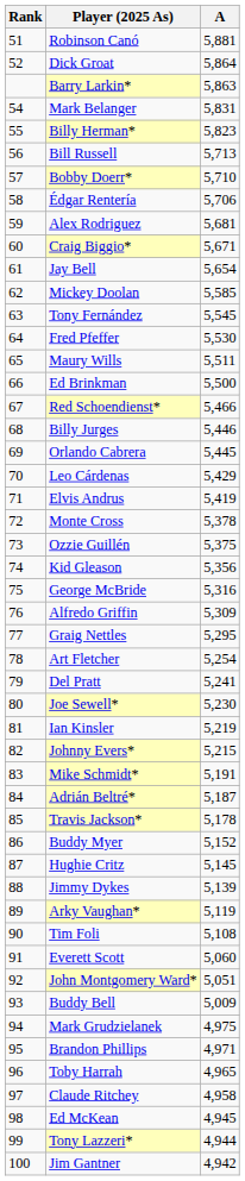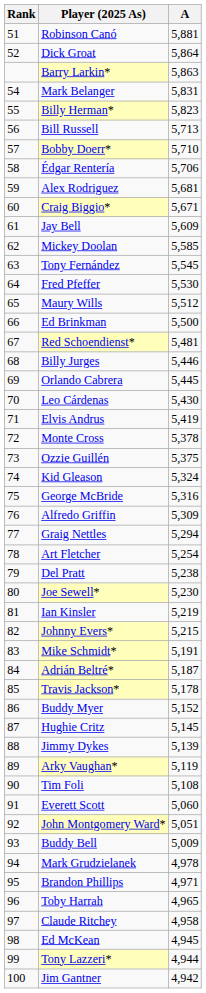Jay Bell | A: 5,654 -> 5,609
Maury Wills | A: 5,511 -> 5,512
Red Schoendienst* | A: 5,466 -> 5,481
Leo Cárdenas | A: 5,429 -> 5,430
Kid Gleason | A: 5,356 -> 5,324
Graig Nettles | A: 5,295 -> 5,294
Del Pratt | A: 5,241 -> 5,238
Mark Grudzielanek | A: 4,975 -> 4,978
